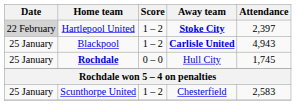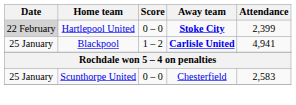Hartlepool United | Score: 1 – 2 -> 0 – 0
Hartlepool United | Attendance: 2,397 -> 2,399
Blackpool | Attendance: 4,943 -> 4,941
- row: 25 January | Rochdale | 0 – 0 | Hull City | 1,745
Scunthorpe United | Score: 1 – 2 -> 0 – 0
